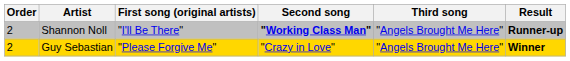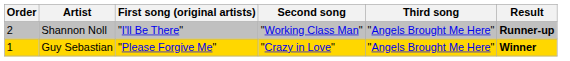Shannon Noll | Second song: bold -> normal
Guy Sebastian | Order: 2 -> 1
